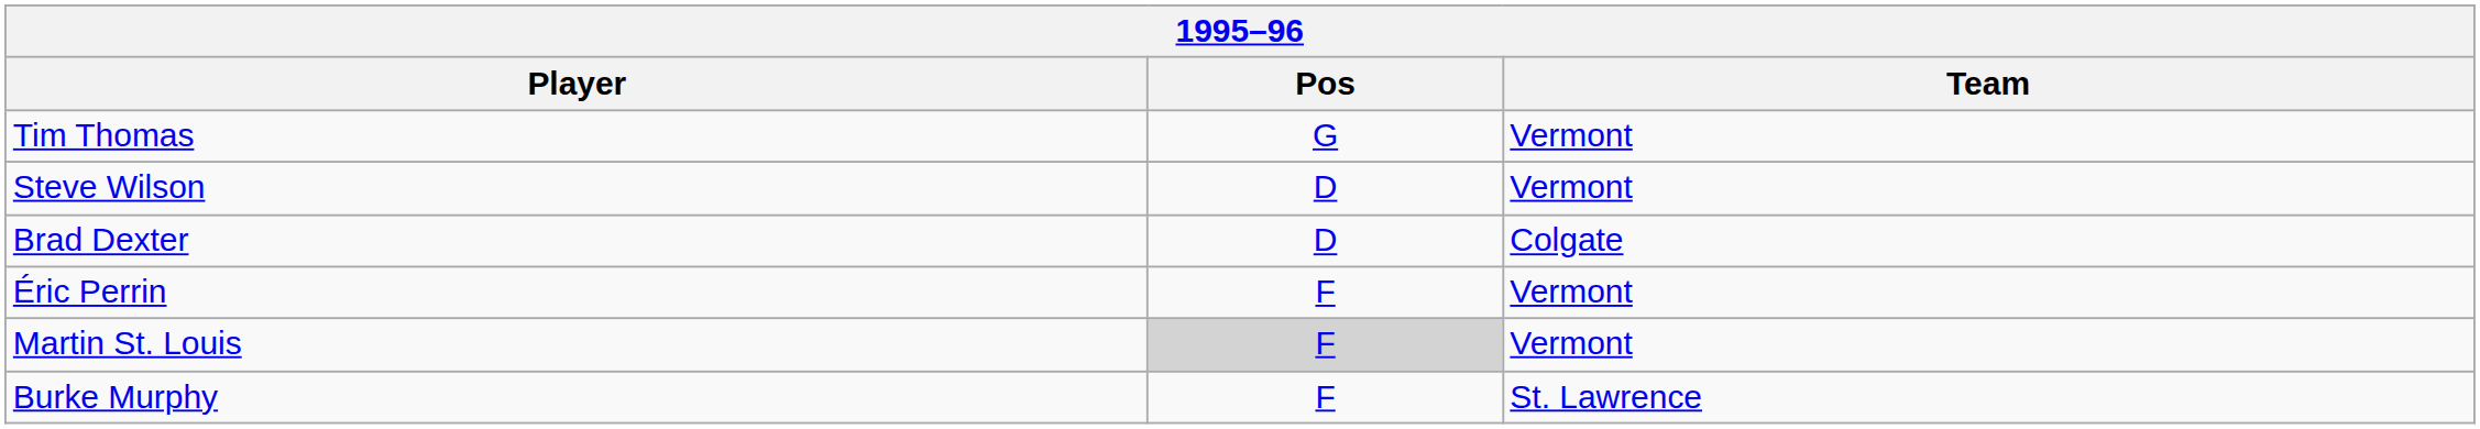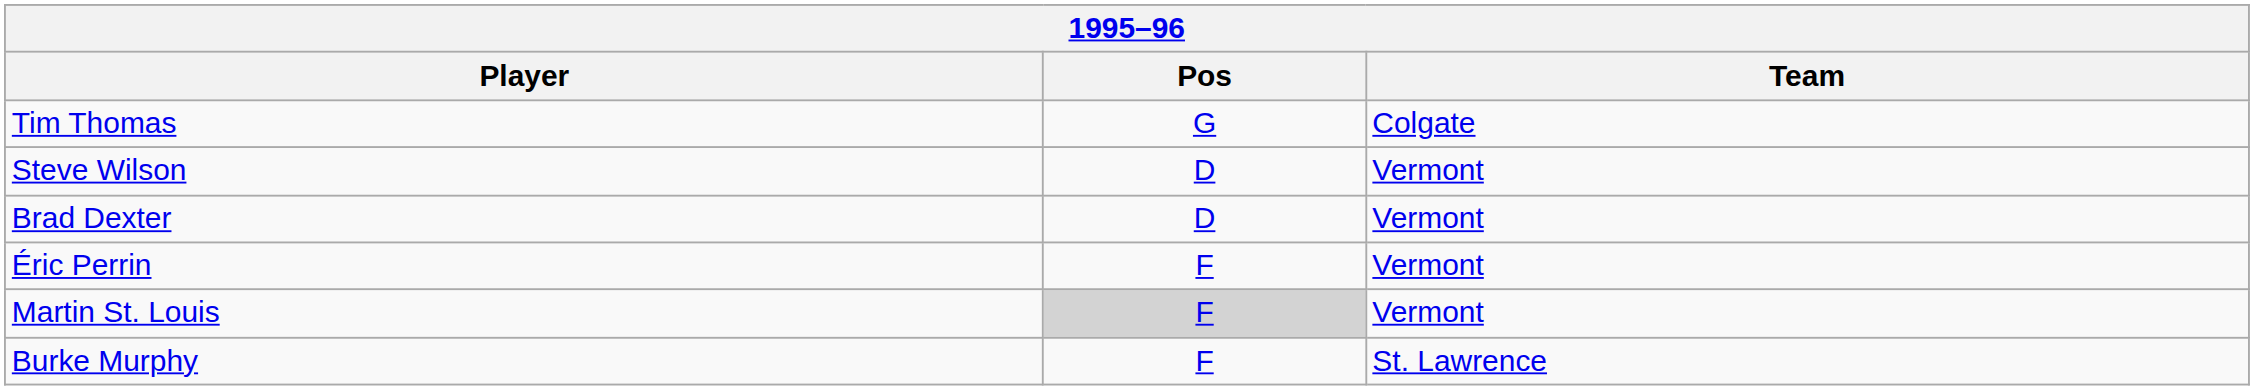Tim Thomas | Team: Vermont -> Colgate
Brad Dexter | Team: Colgate -> Vermont
